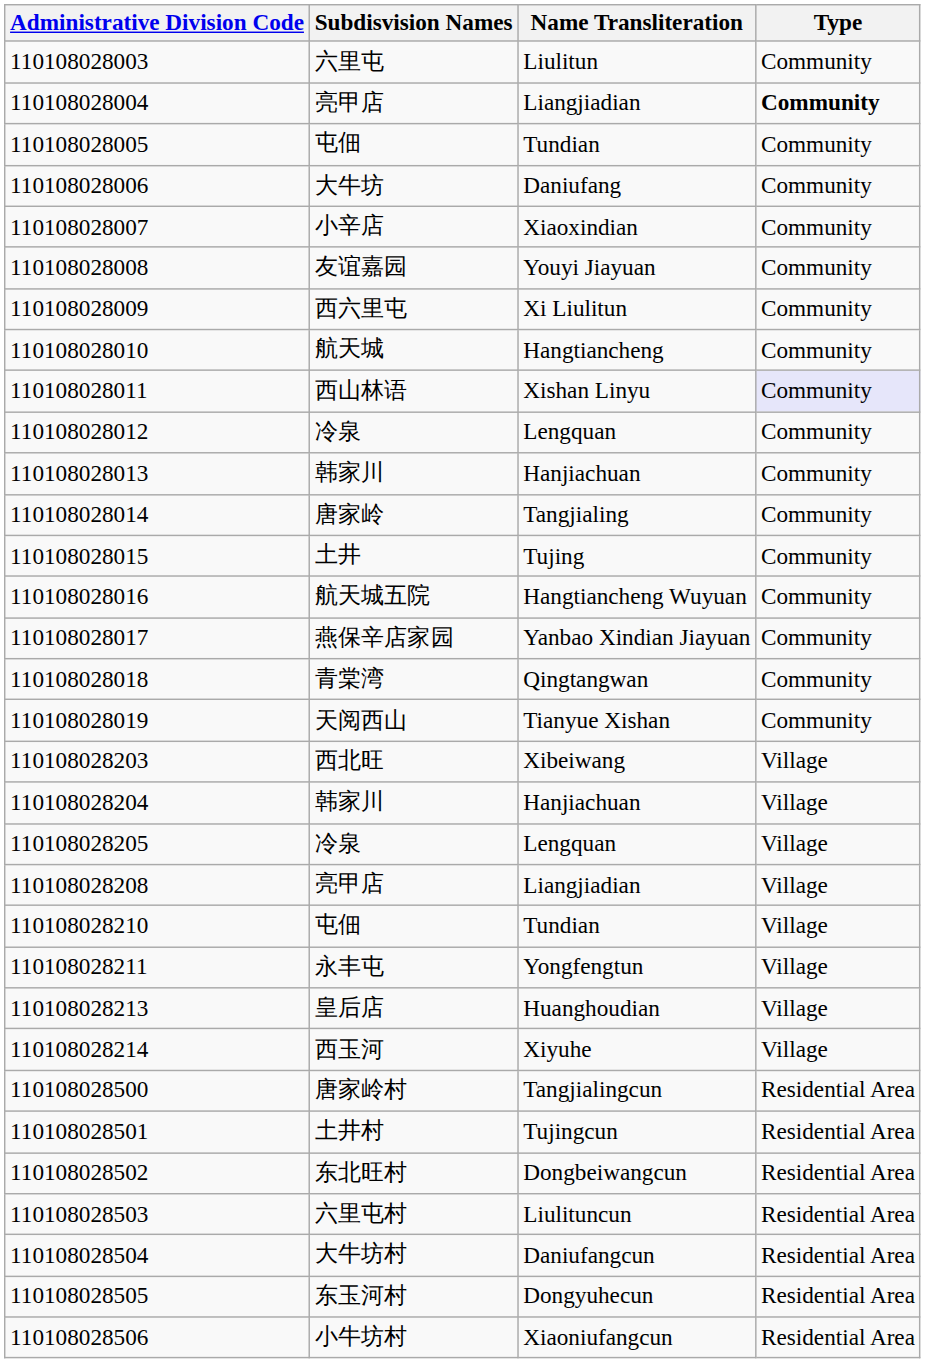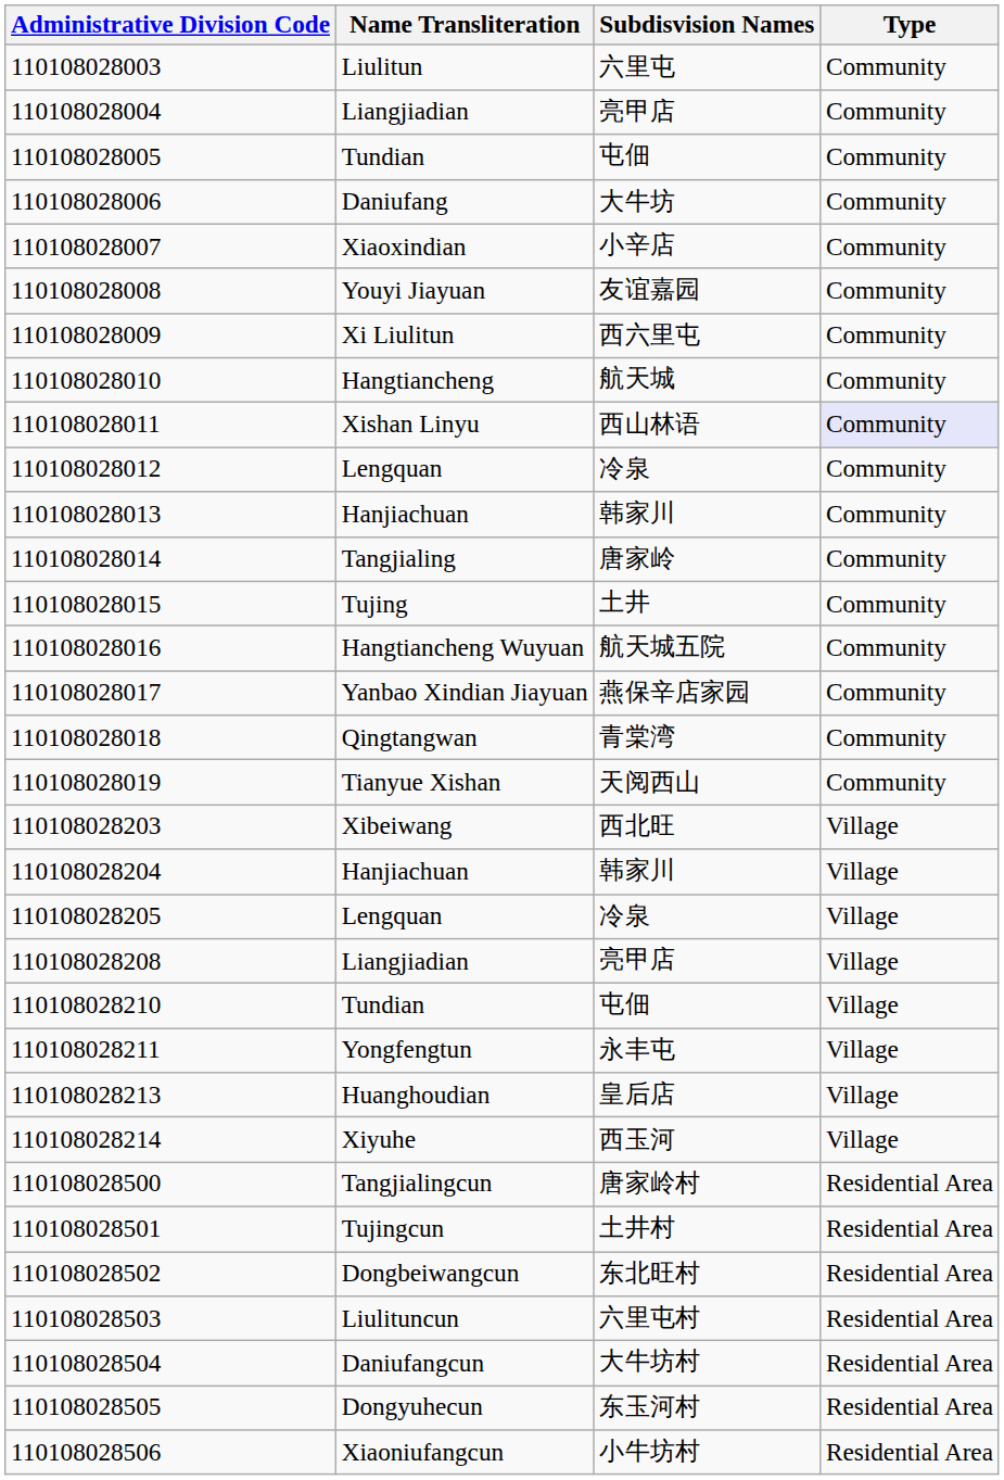columns swapped: Subdisvision Names <-> Name Transliteration
110108028004 | Type: bold -> normal
